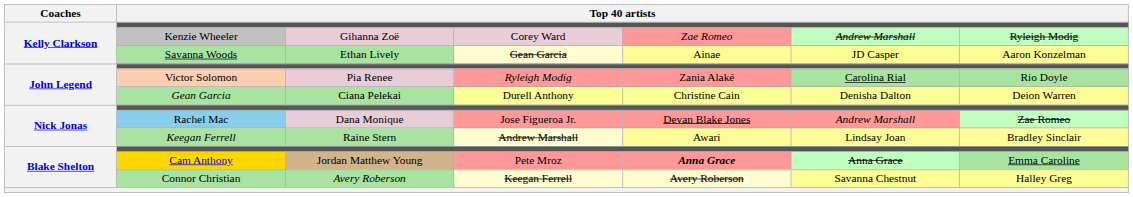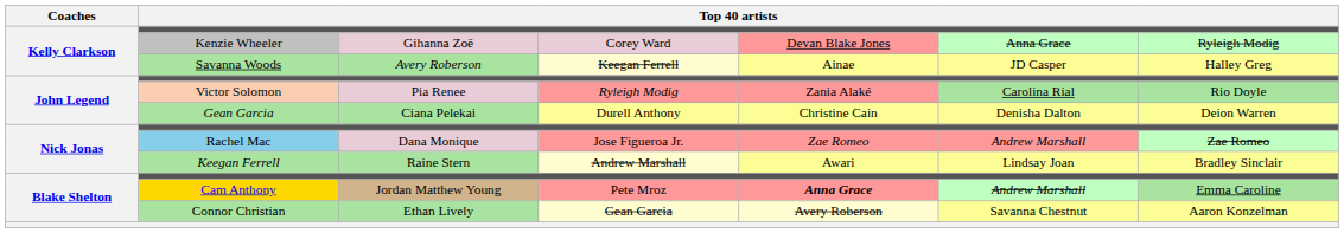Kenzie Wheeler | column 5: Zae Romeo -> Devan Blake Jones
Kenzie Wheeler | column 6: Andrew Marshall -> Anna Grace
Savanna Woods | column 3: Ethan Lively -> Avery Roberson
Savanna Woods | column 4: Gean Garcia -> Keegan Ferrell
Savanna Woods | column 7: Aaron Konzelman -> Halley Greg
Rachel Mac | column 5: Devan Blake Jones -> Zae Romeo
Cam Anthony | column 6: Anna Grace -> Andrew Marshall
Connor Christian | column 3: Avery Roberson -> Ethan Lively
Connor Christian | column 4: Keegan Ferrell -> Gean Garcia
Connor Christian | column 7: Halley Greg -> Aaron Konzelman
